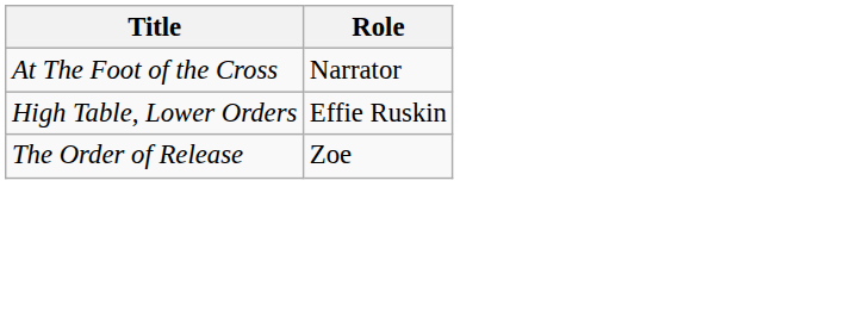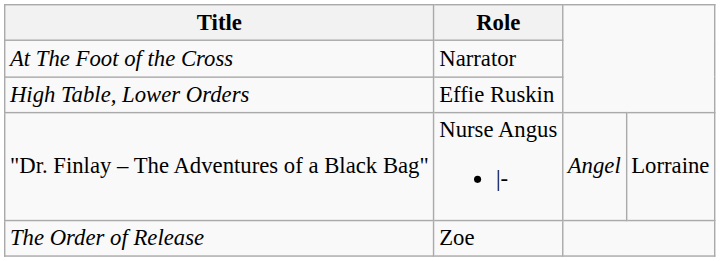+ row: "Dr. Finlay – The Adventures of a Black Bag" | Nurse Angus |- | Angel | Lorraine
